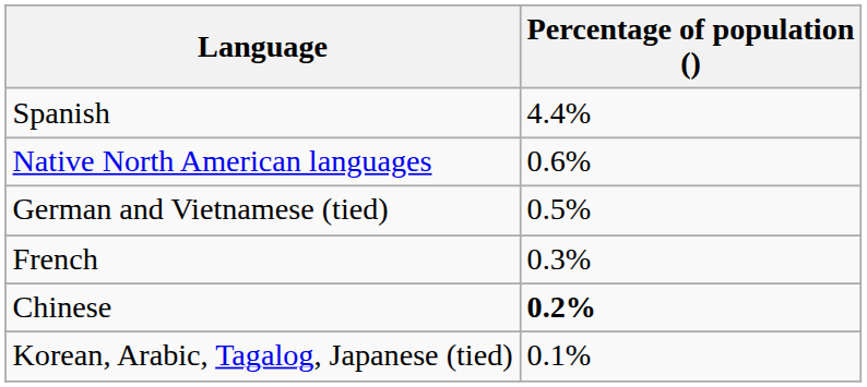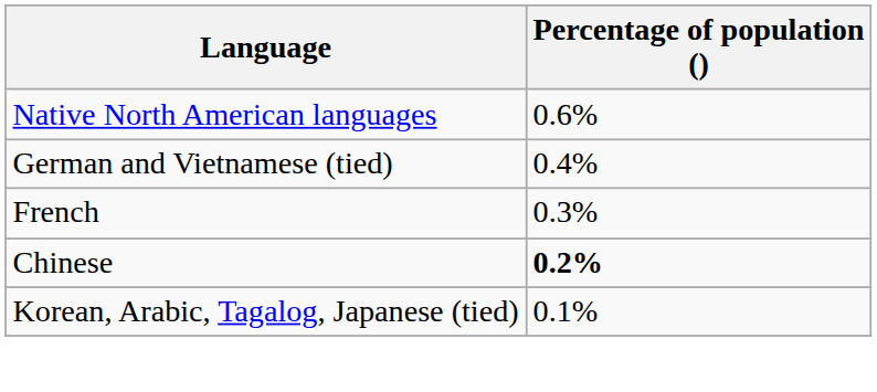- row: Spanish | 4.4%
German and Vietnamese (tied) | Percentage of population (): 0.5% -> 0.4%
